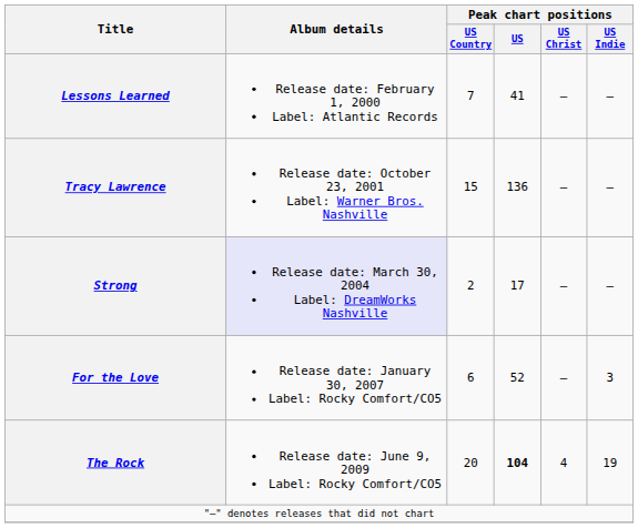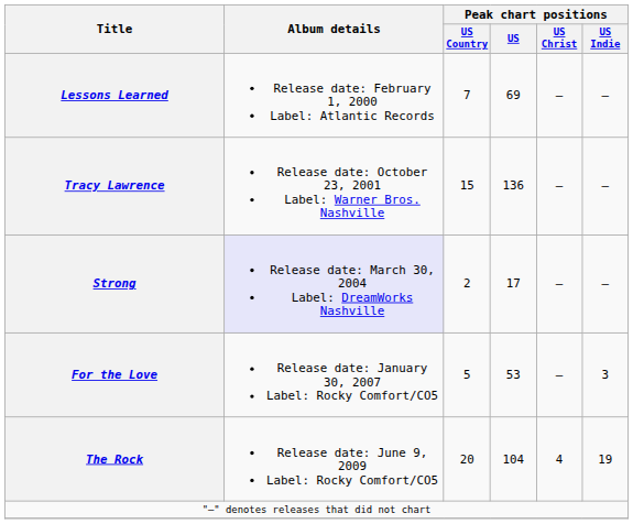Lessons Learned | Peak chart positions / US: 41 -> 69
For the Love | Peak chart positions / US Country: 6 -> 5
For the Love | Peak chart positions / US: 52 -> 53
The Rock | Peak chart positions / US: bold -> normal
